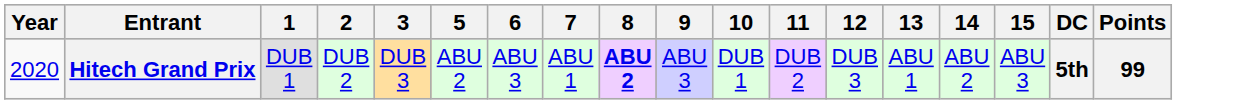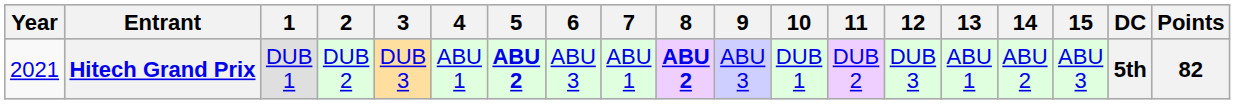+ column: 4 | ABU 1
Hitech Grand Prix | Year: 2020 -> 2021
Hitech Grand Prix | 5: normal -> bold
Hitech Grand Prix | Points: 99 -> 82
